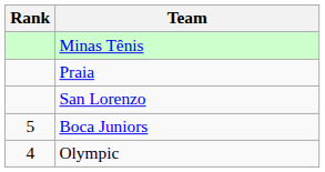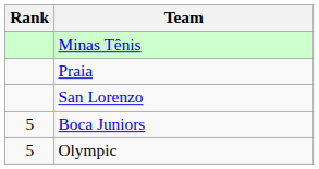Olympic | Rank: 4 -> 5
